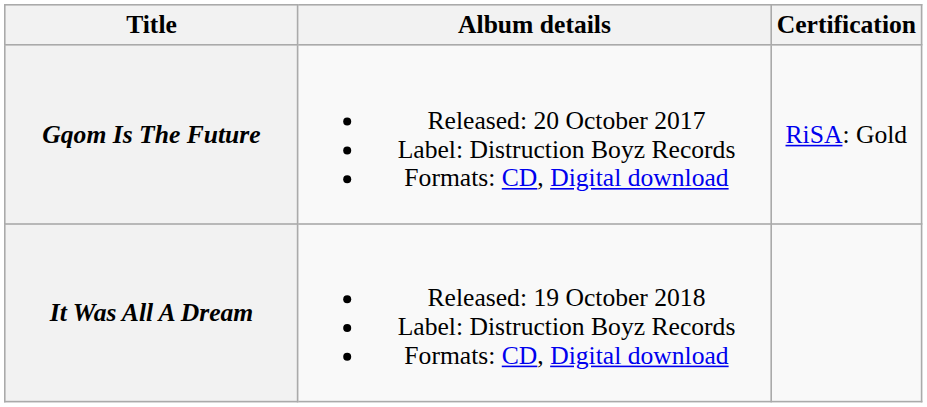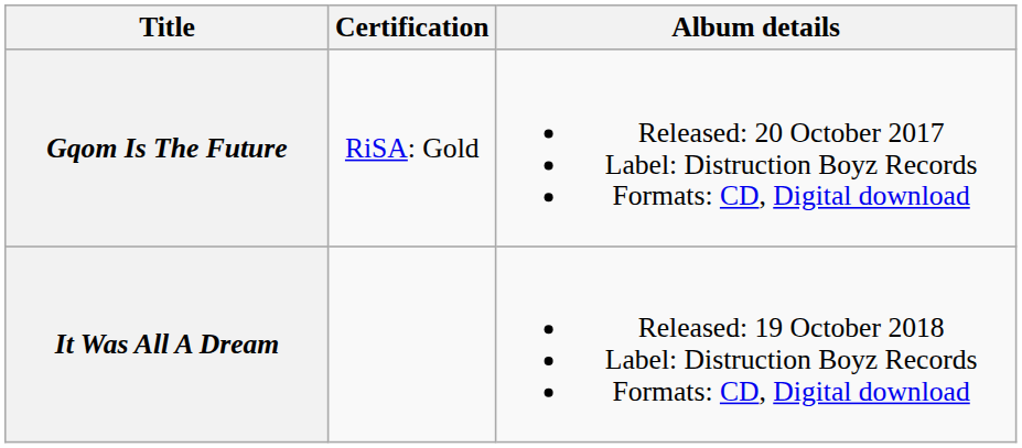columns swapped: Album details <-> Certification
